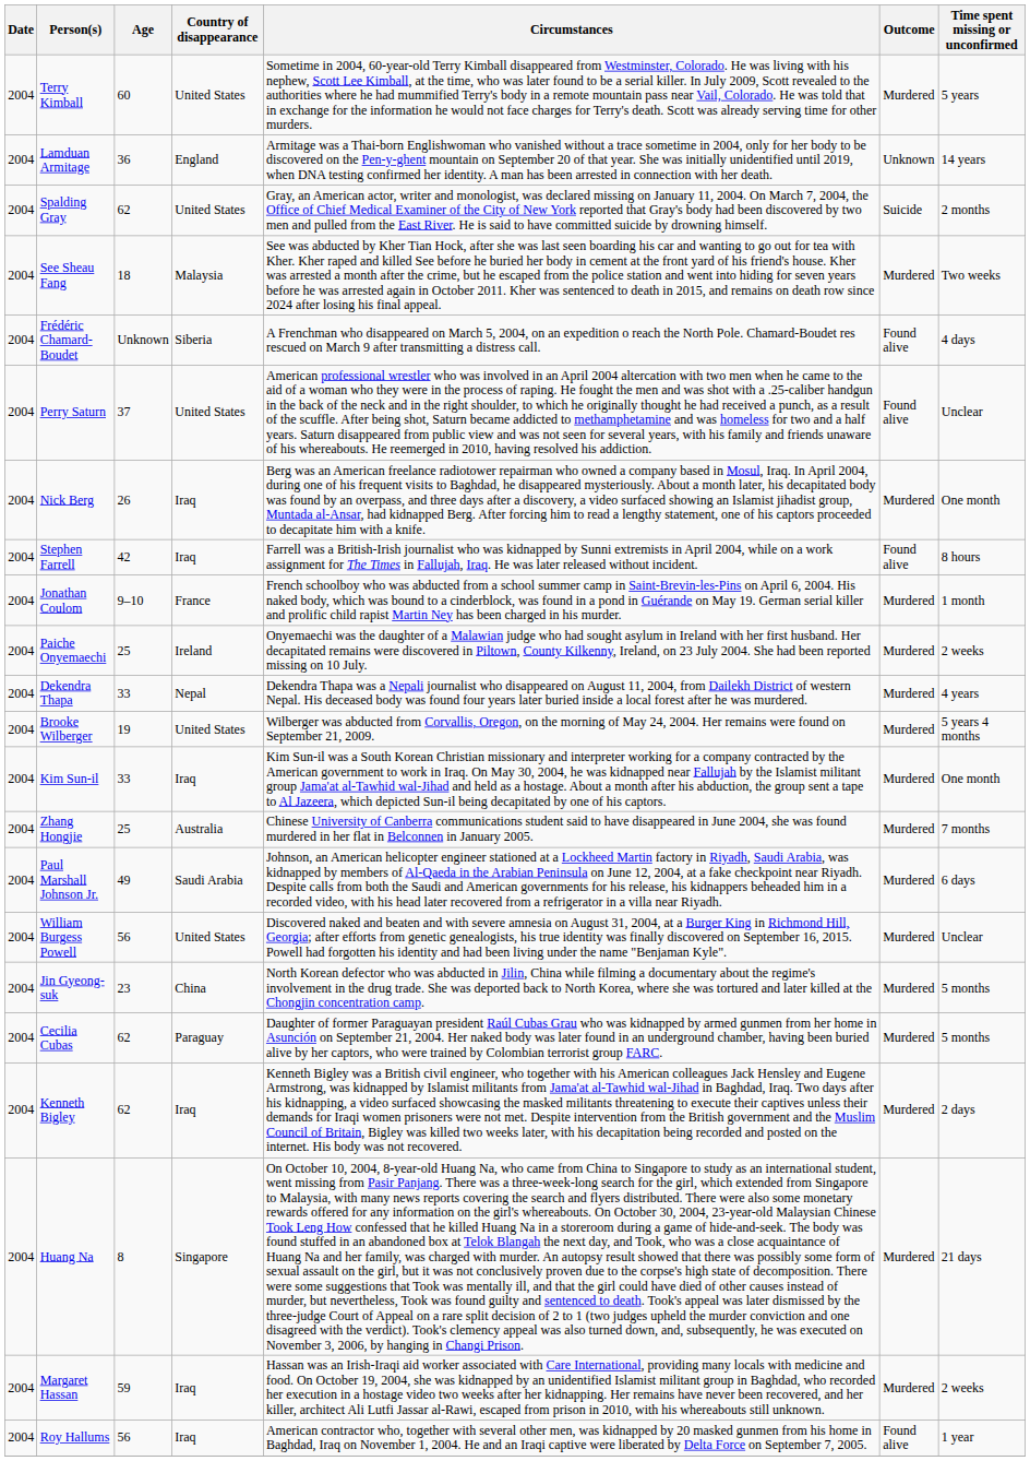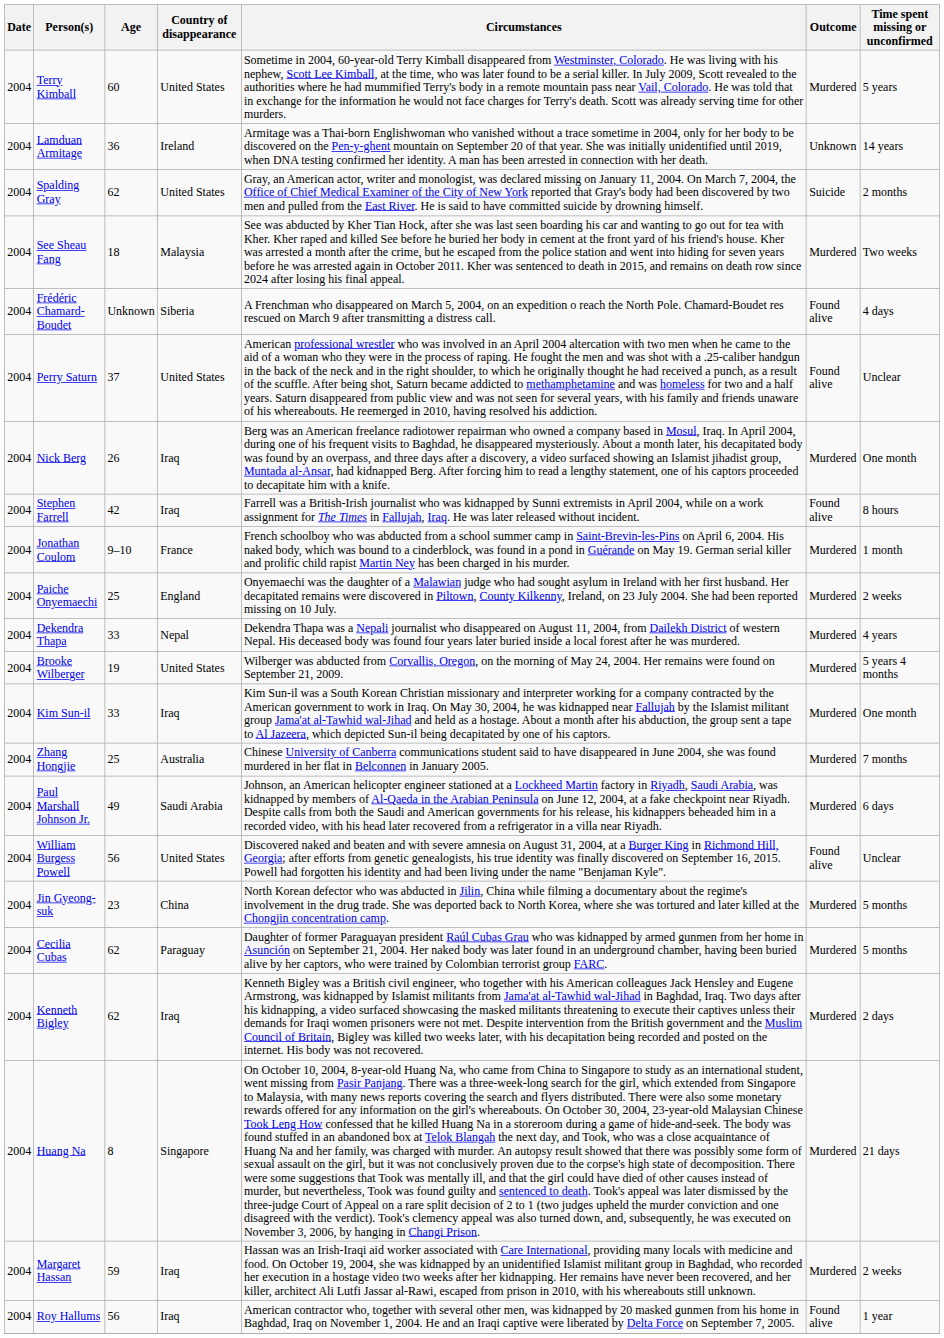Lamduan Armitage | Country of disappearance: England -> Ireland
Paiche Onyemaechi | Country of disappearance: Ireland -> England
William Burgess Powell | Outcome: Murdered -> Found alive
